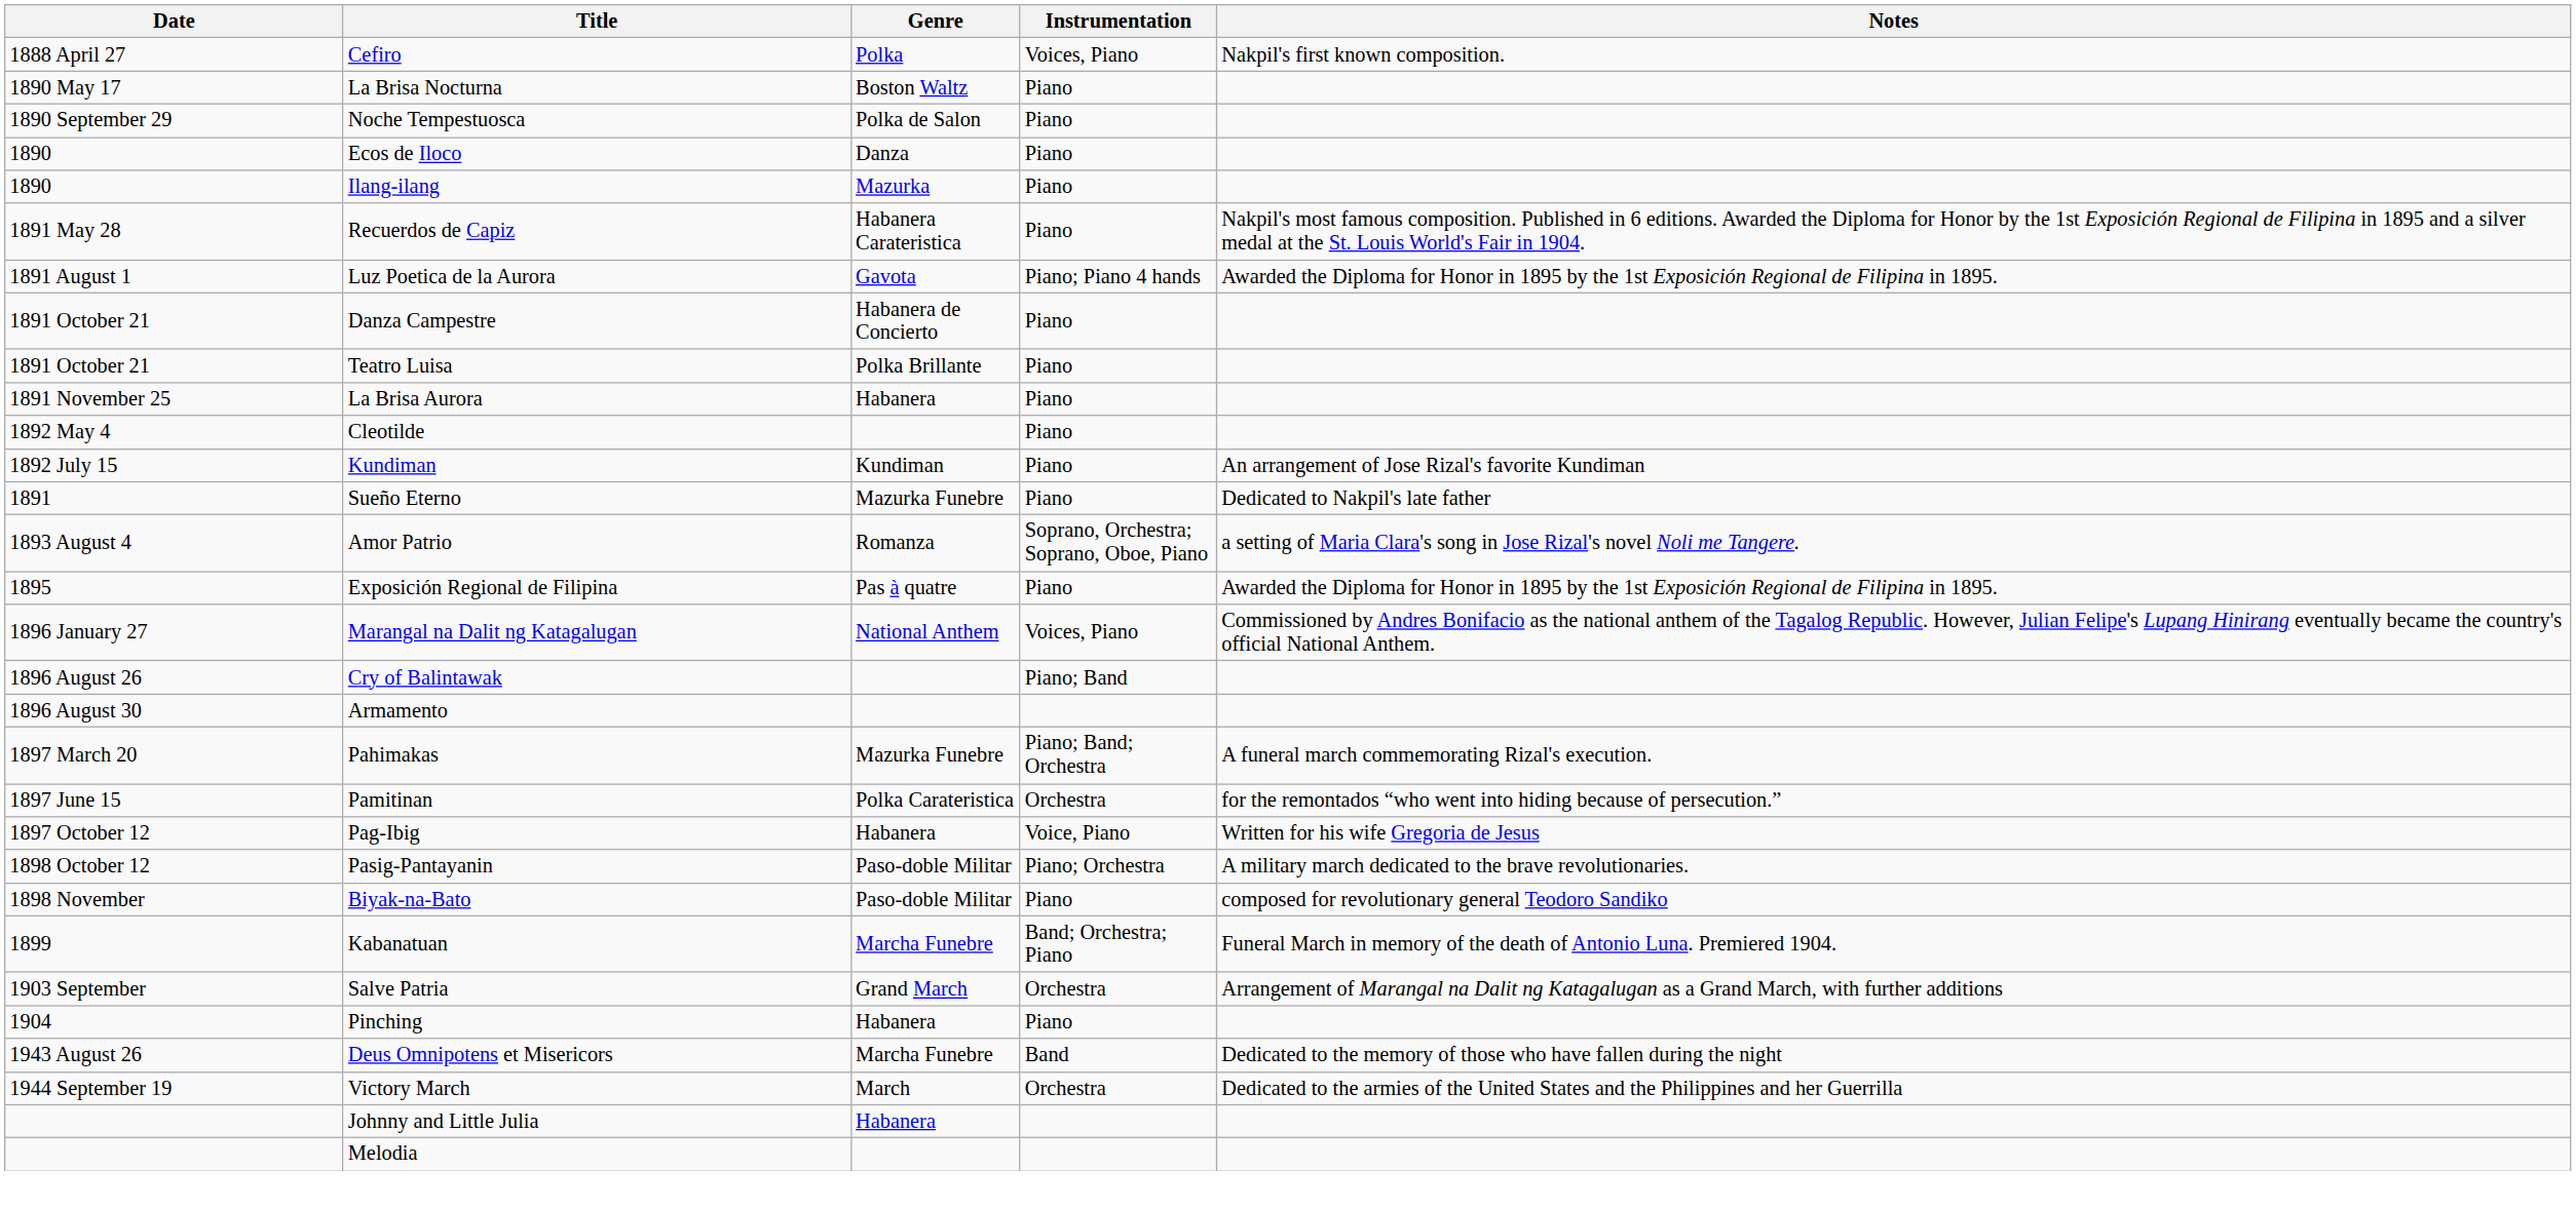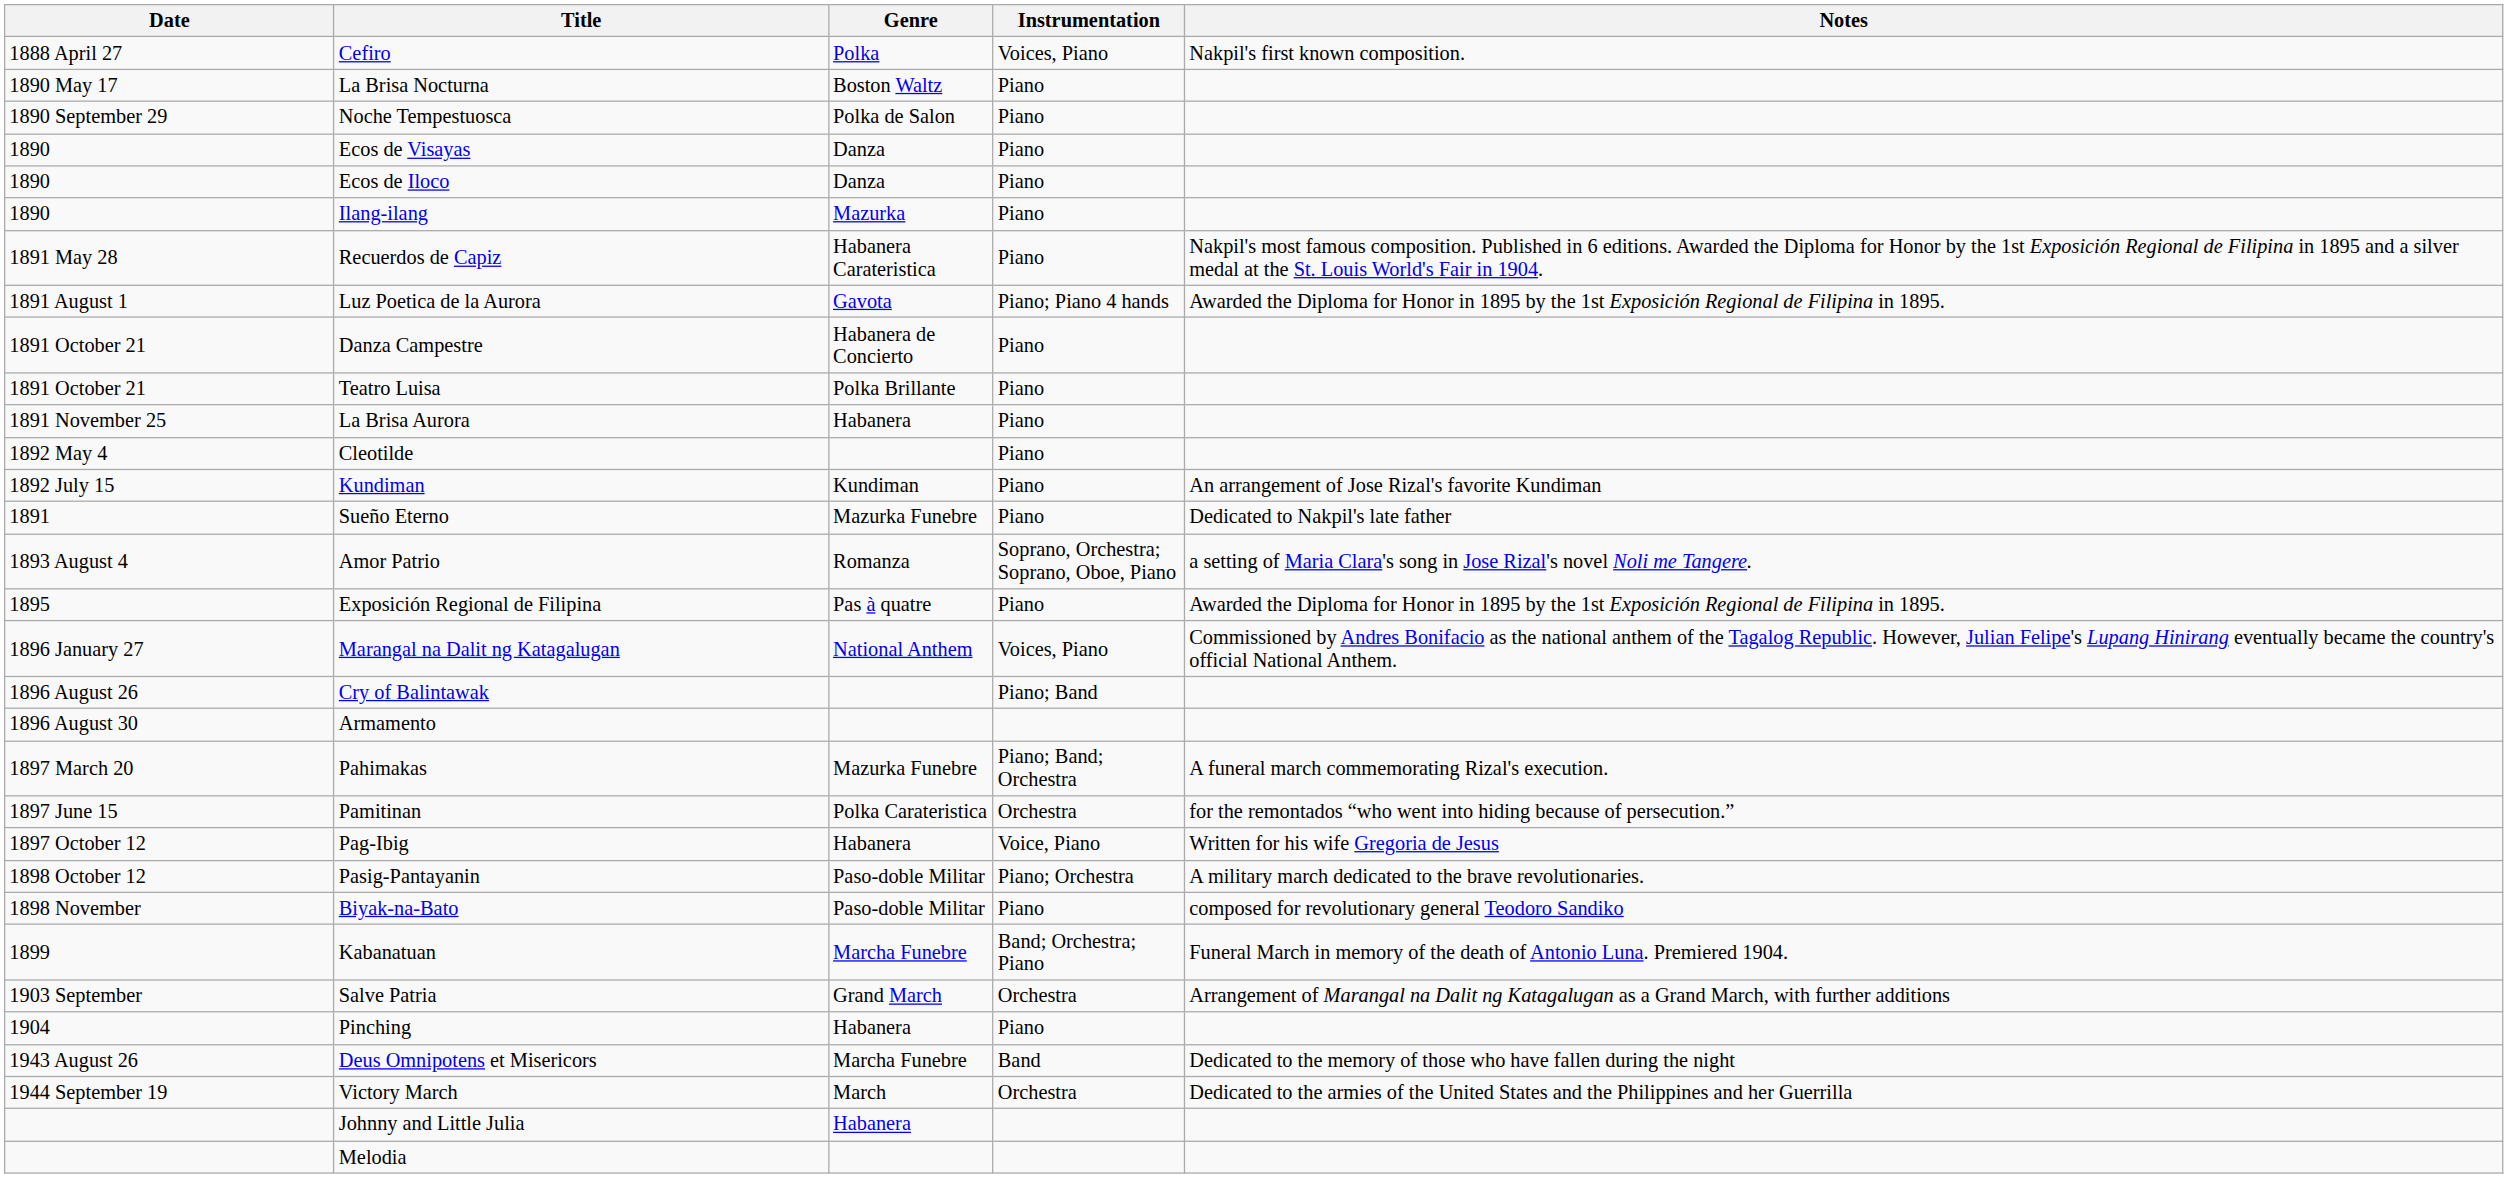+ row: 1890 | Ecos de Visayas | Danza | Piano
